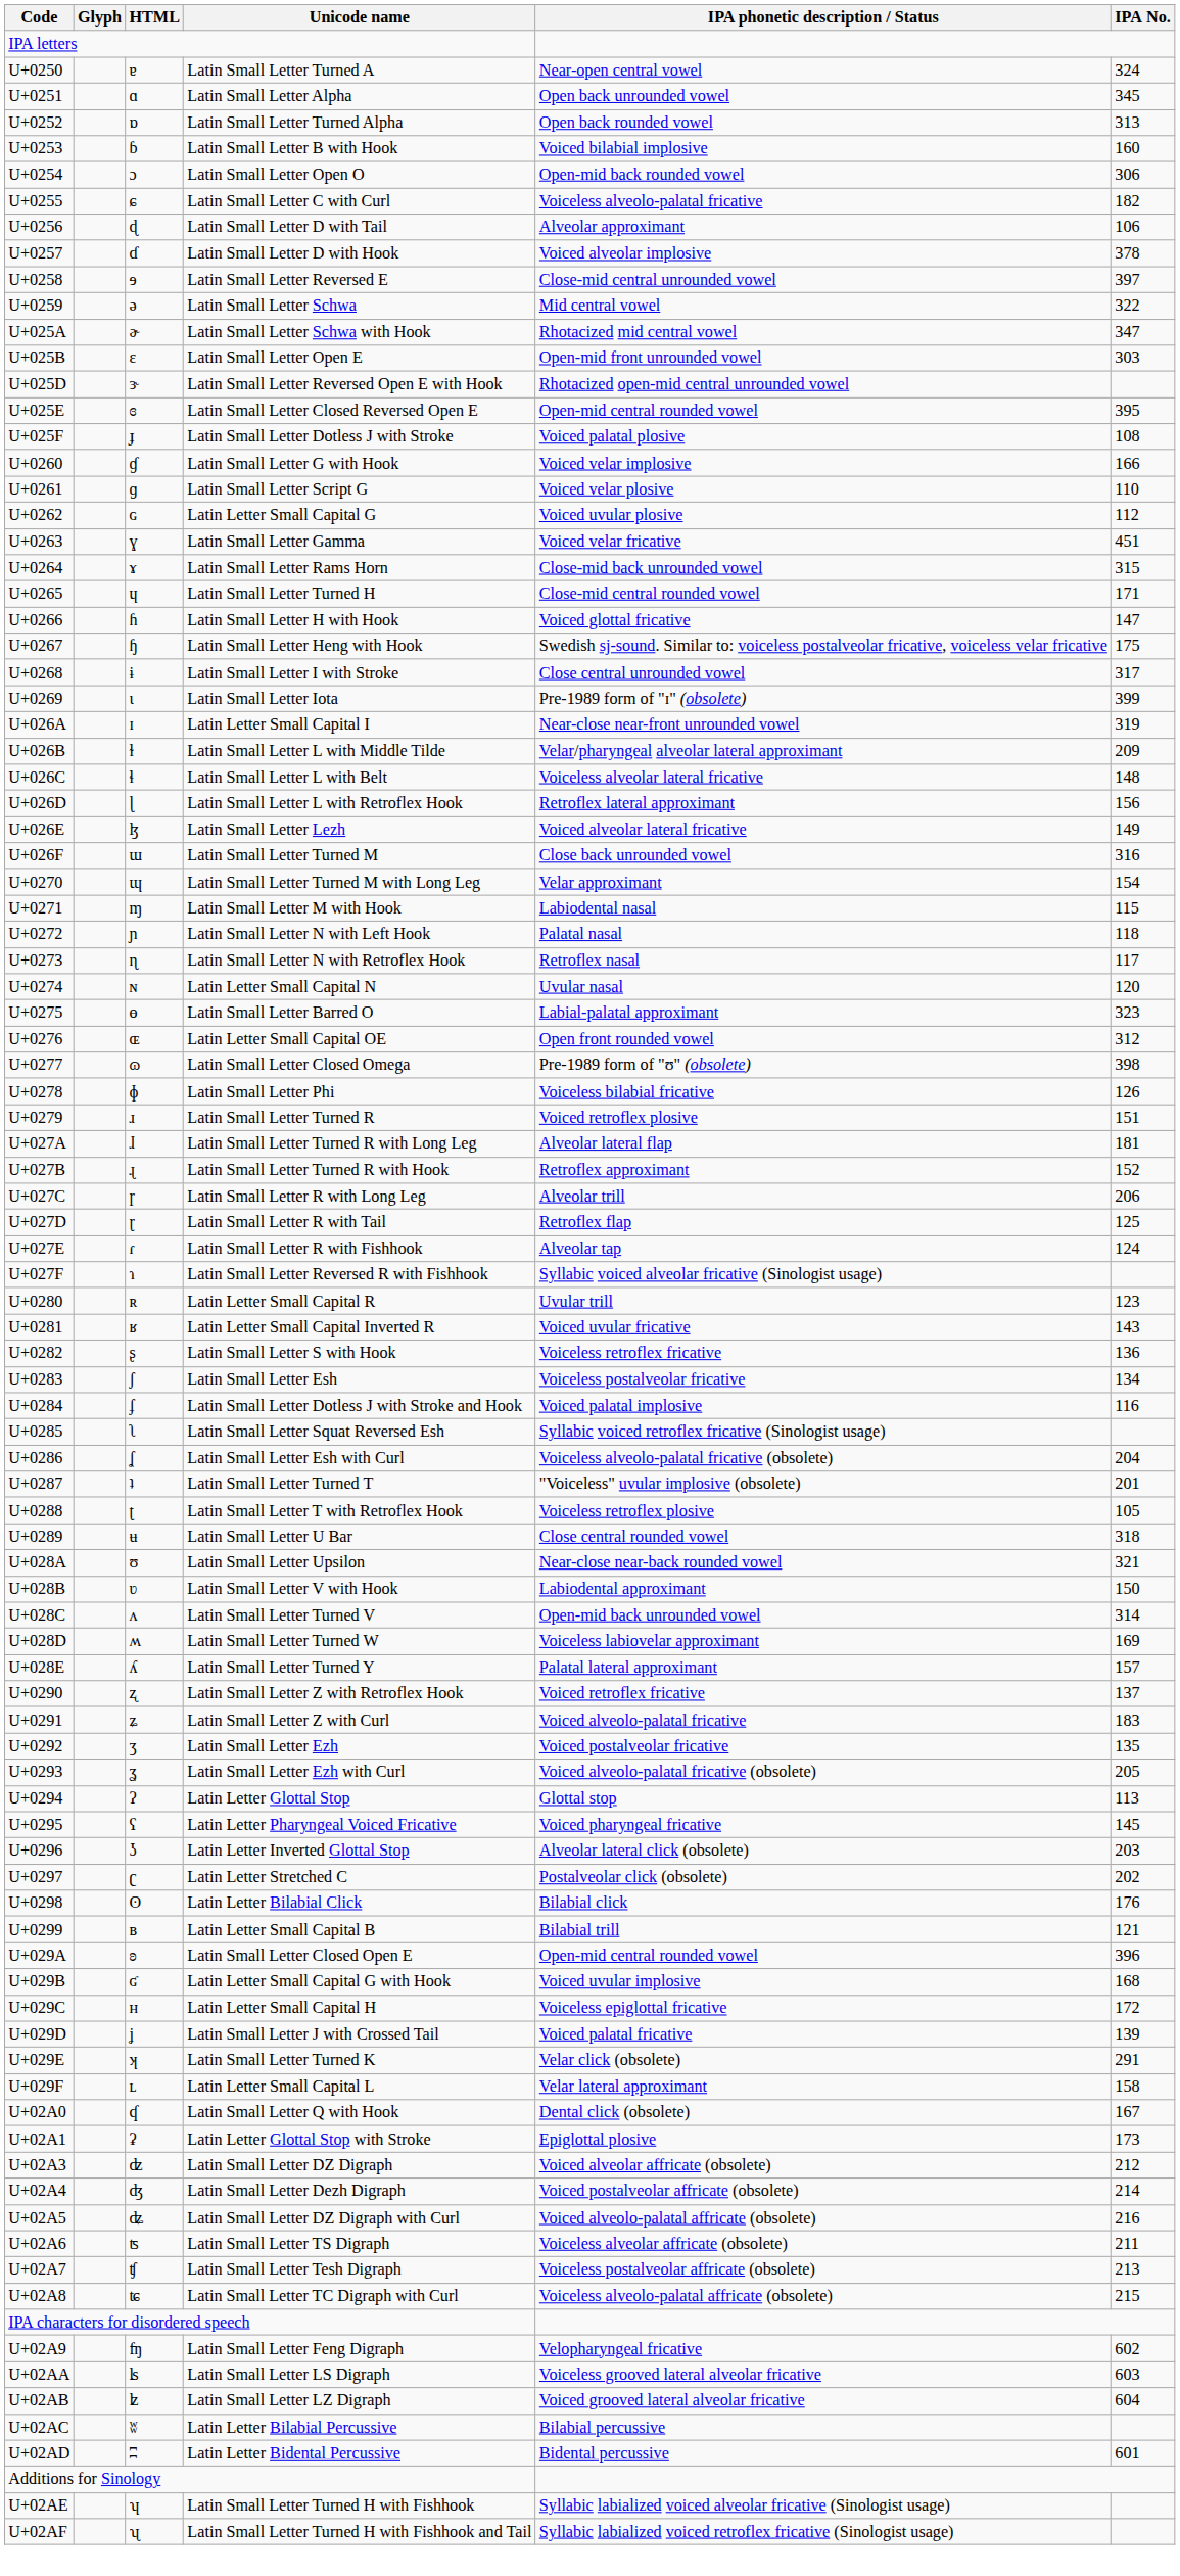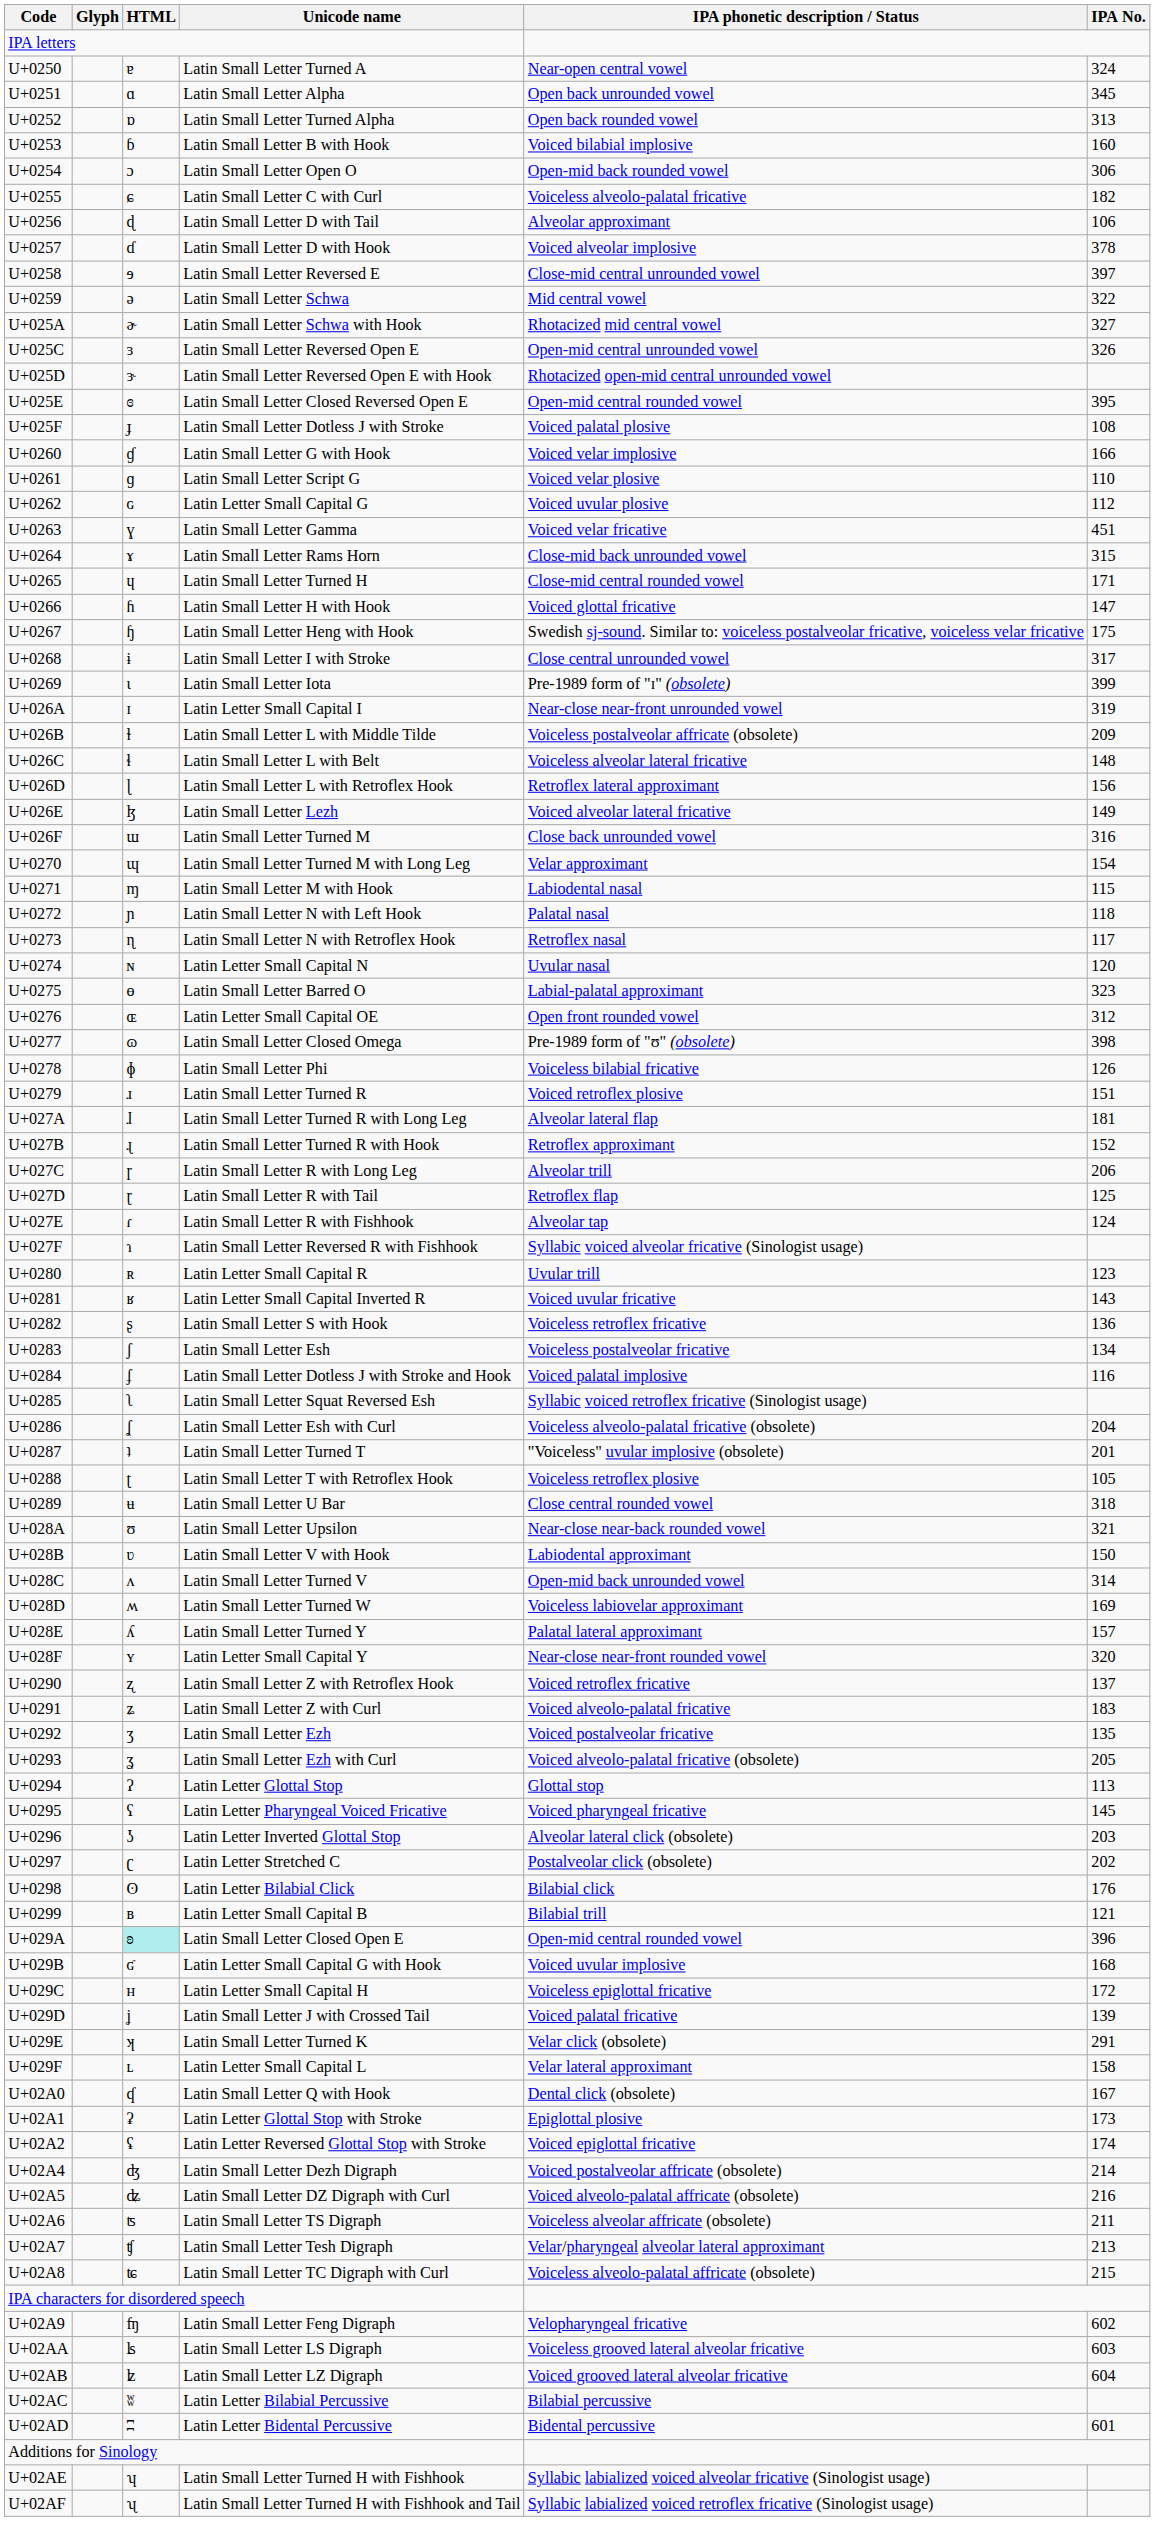Latin Small Letter Schwa with Hook | IPA No.: 347 -> 327
- row: U+025B | ɛ | Latin Small Letter Open E | Open-mid front unrounded vowel | 303
+ row: U+025C | ɜ | Latin Small Letter Reversed Open E | Open-mid central unrounded vowel | 326
Latin Small Letter L with Middle Tilde | IPA phonetic description / Status: Velar/pharyngeal alveolar lateral approximant -> Voiceless postalveolar affricate (obsolete)
+ row: U+028F | ʏ | Latin Letter Small Capital Y | Near-close near-front rounded vowel | 320
Latin Small Letter Closed Open E | HTML: no background -> paleturquoise background
+ row: U+02A2 | ʢ | Latin Letter Reversed Glottal Stop with Stroke | Voiced epiglottal fricative | 174
- row: U+02A3 | ʣ | Latin Small Letter DZ Digraph | Voiced alveolar affricate (obsolete) | 212
Latin Small Letter Tesh Digraph | IPA phonetic description / Status: Voiceless postalveolar affricate (obsolete) -> Velar/pharyngeal alveolar lateral approximant
